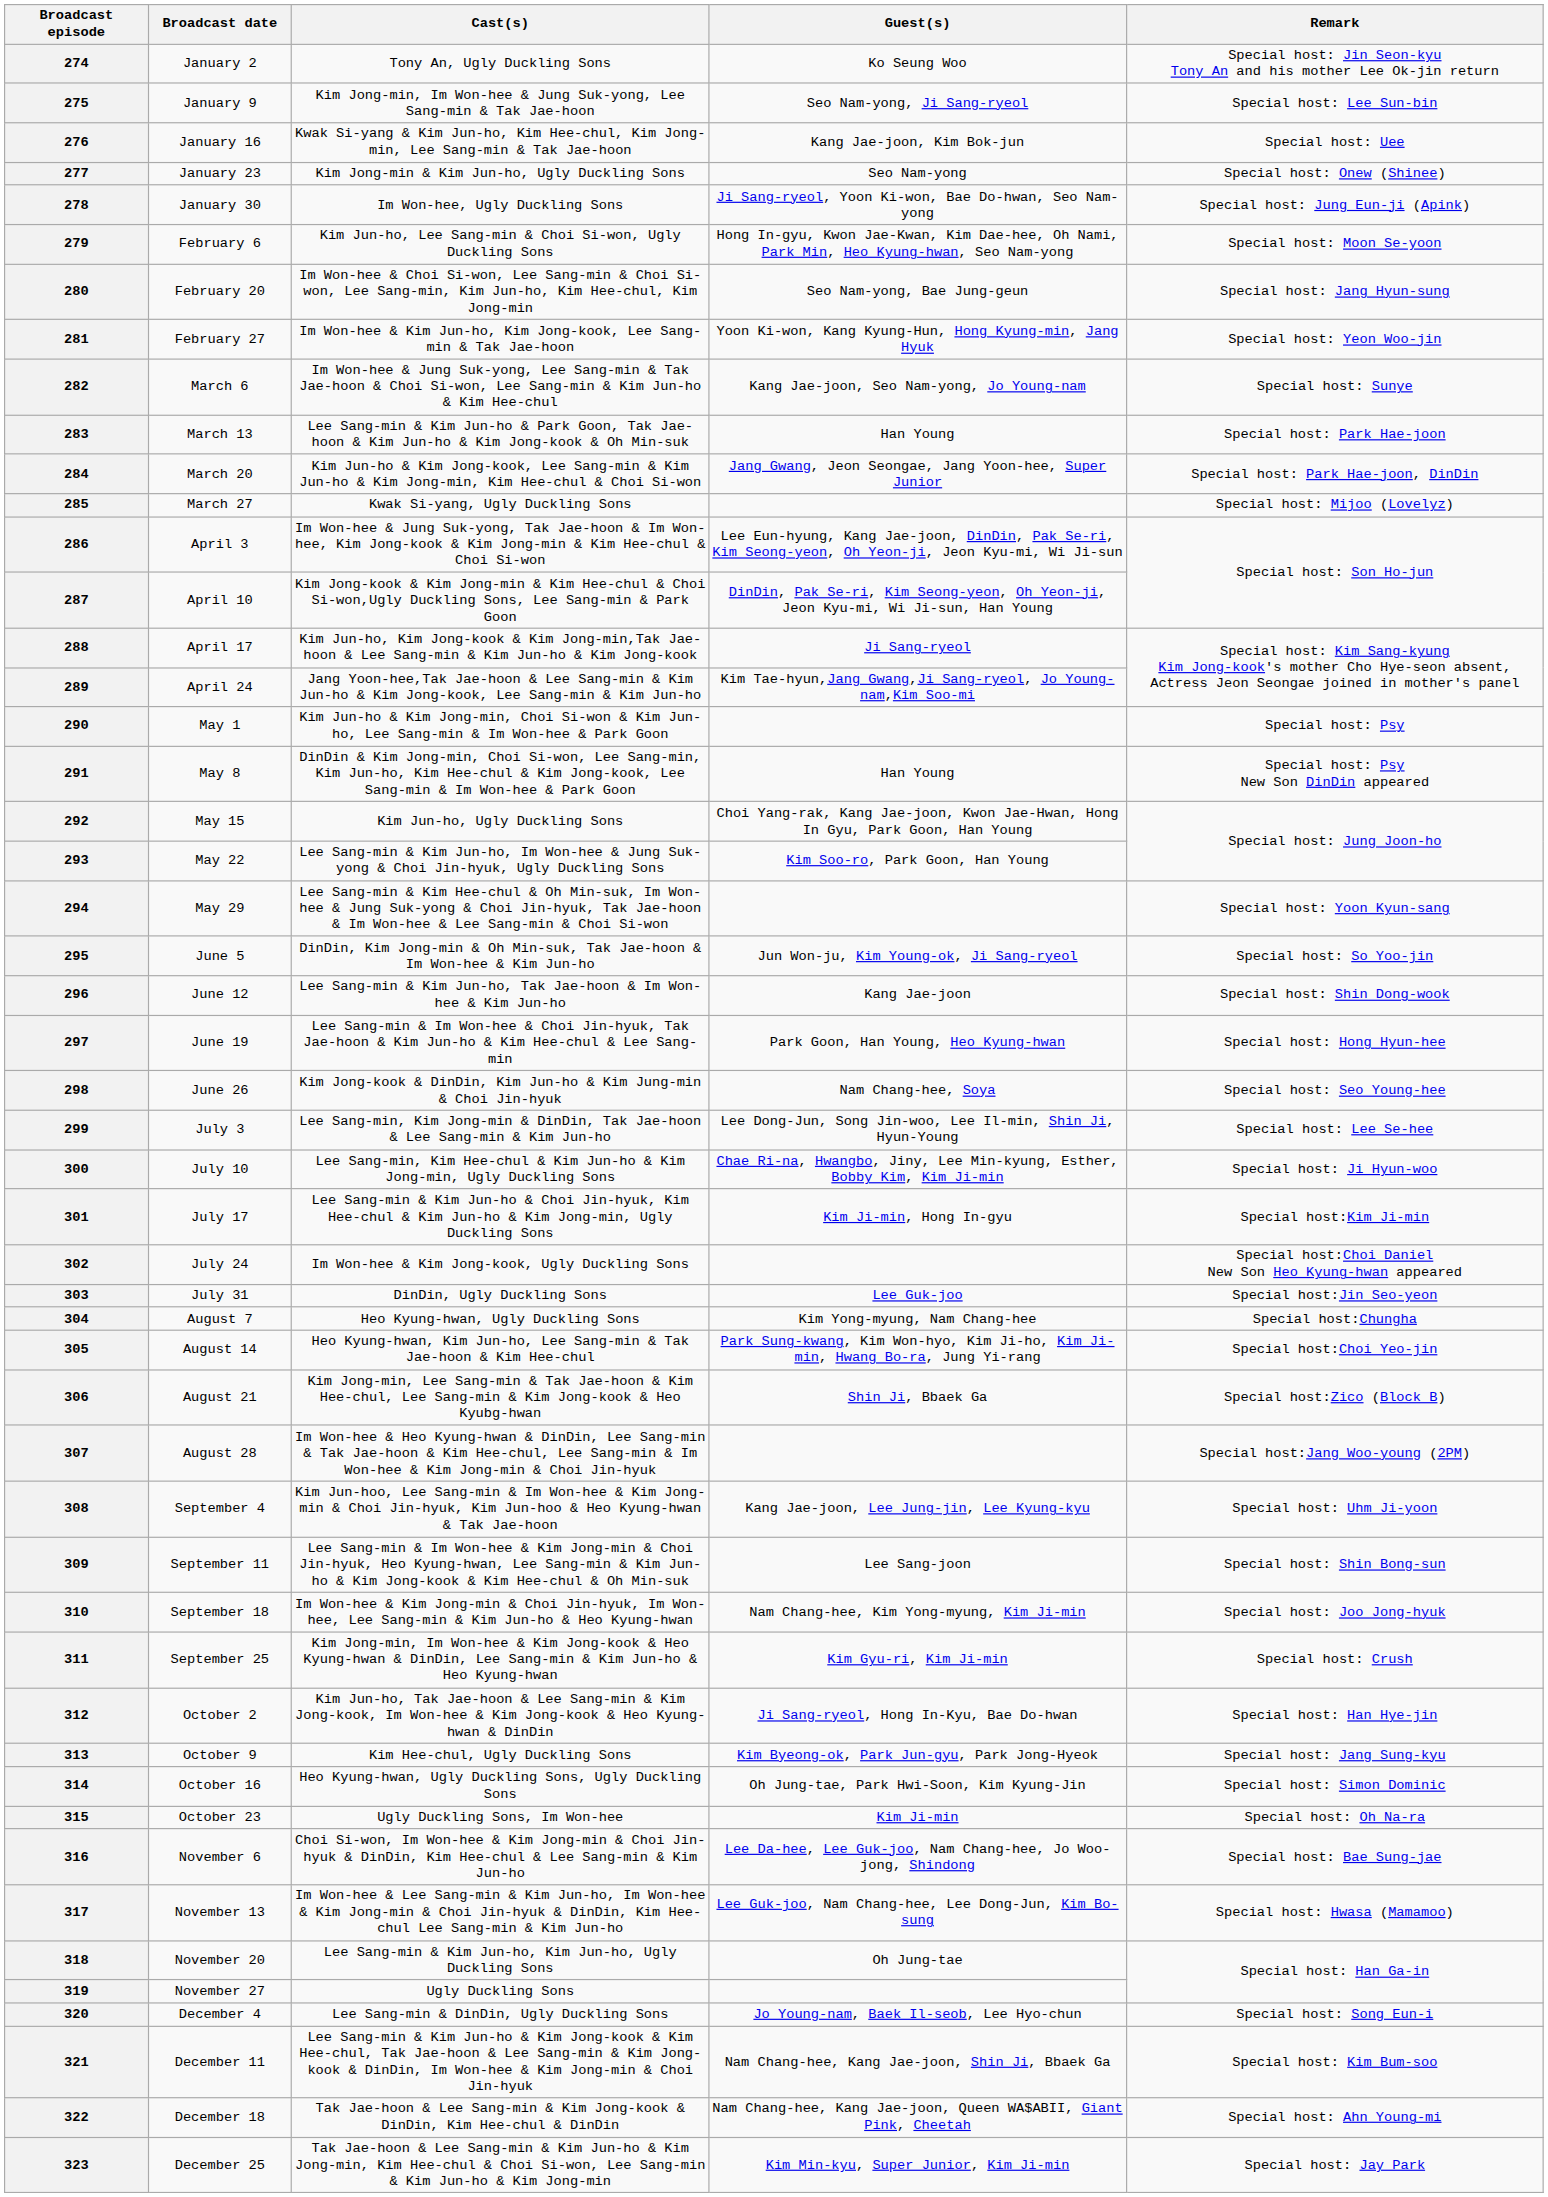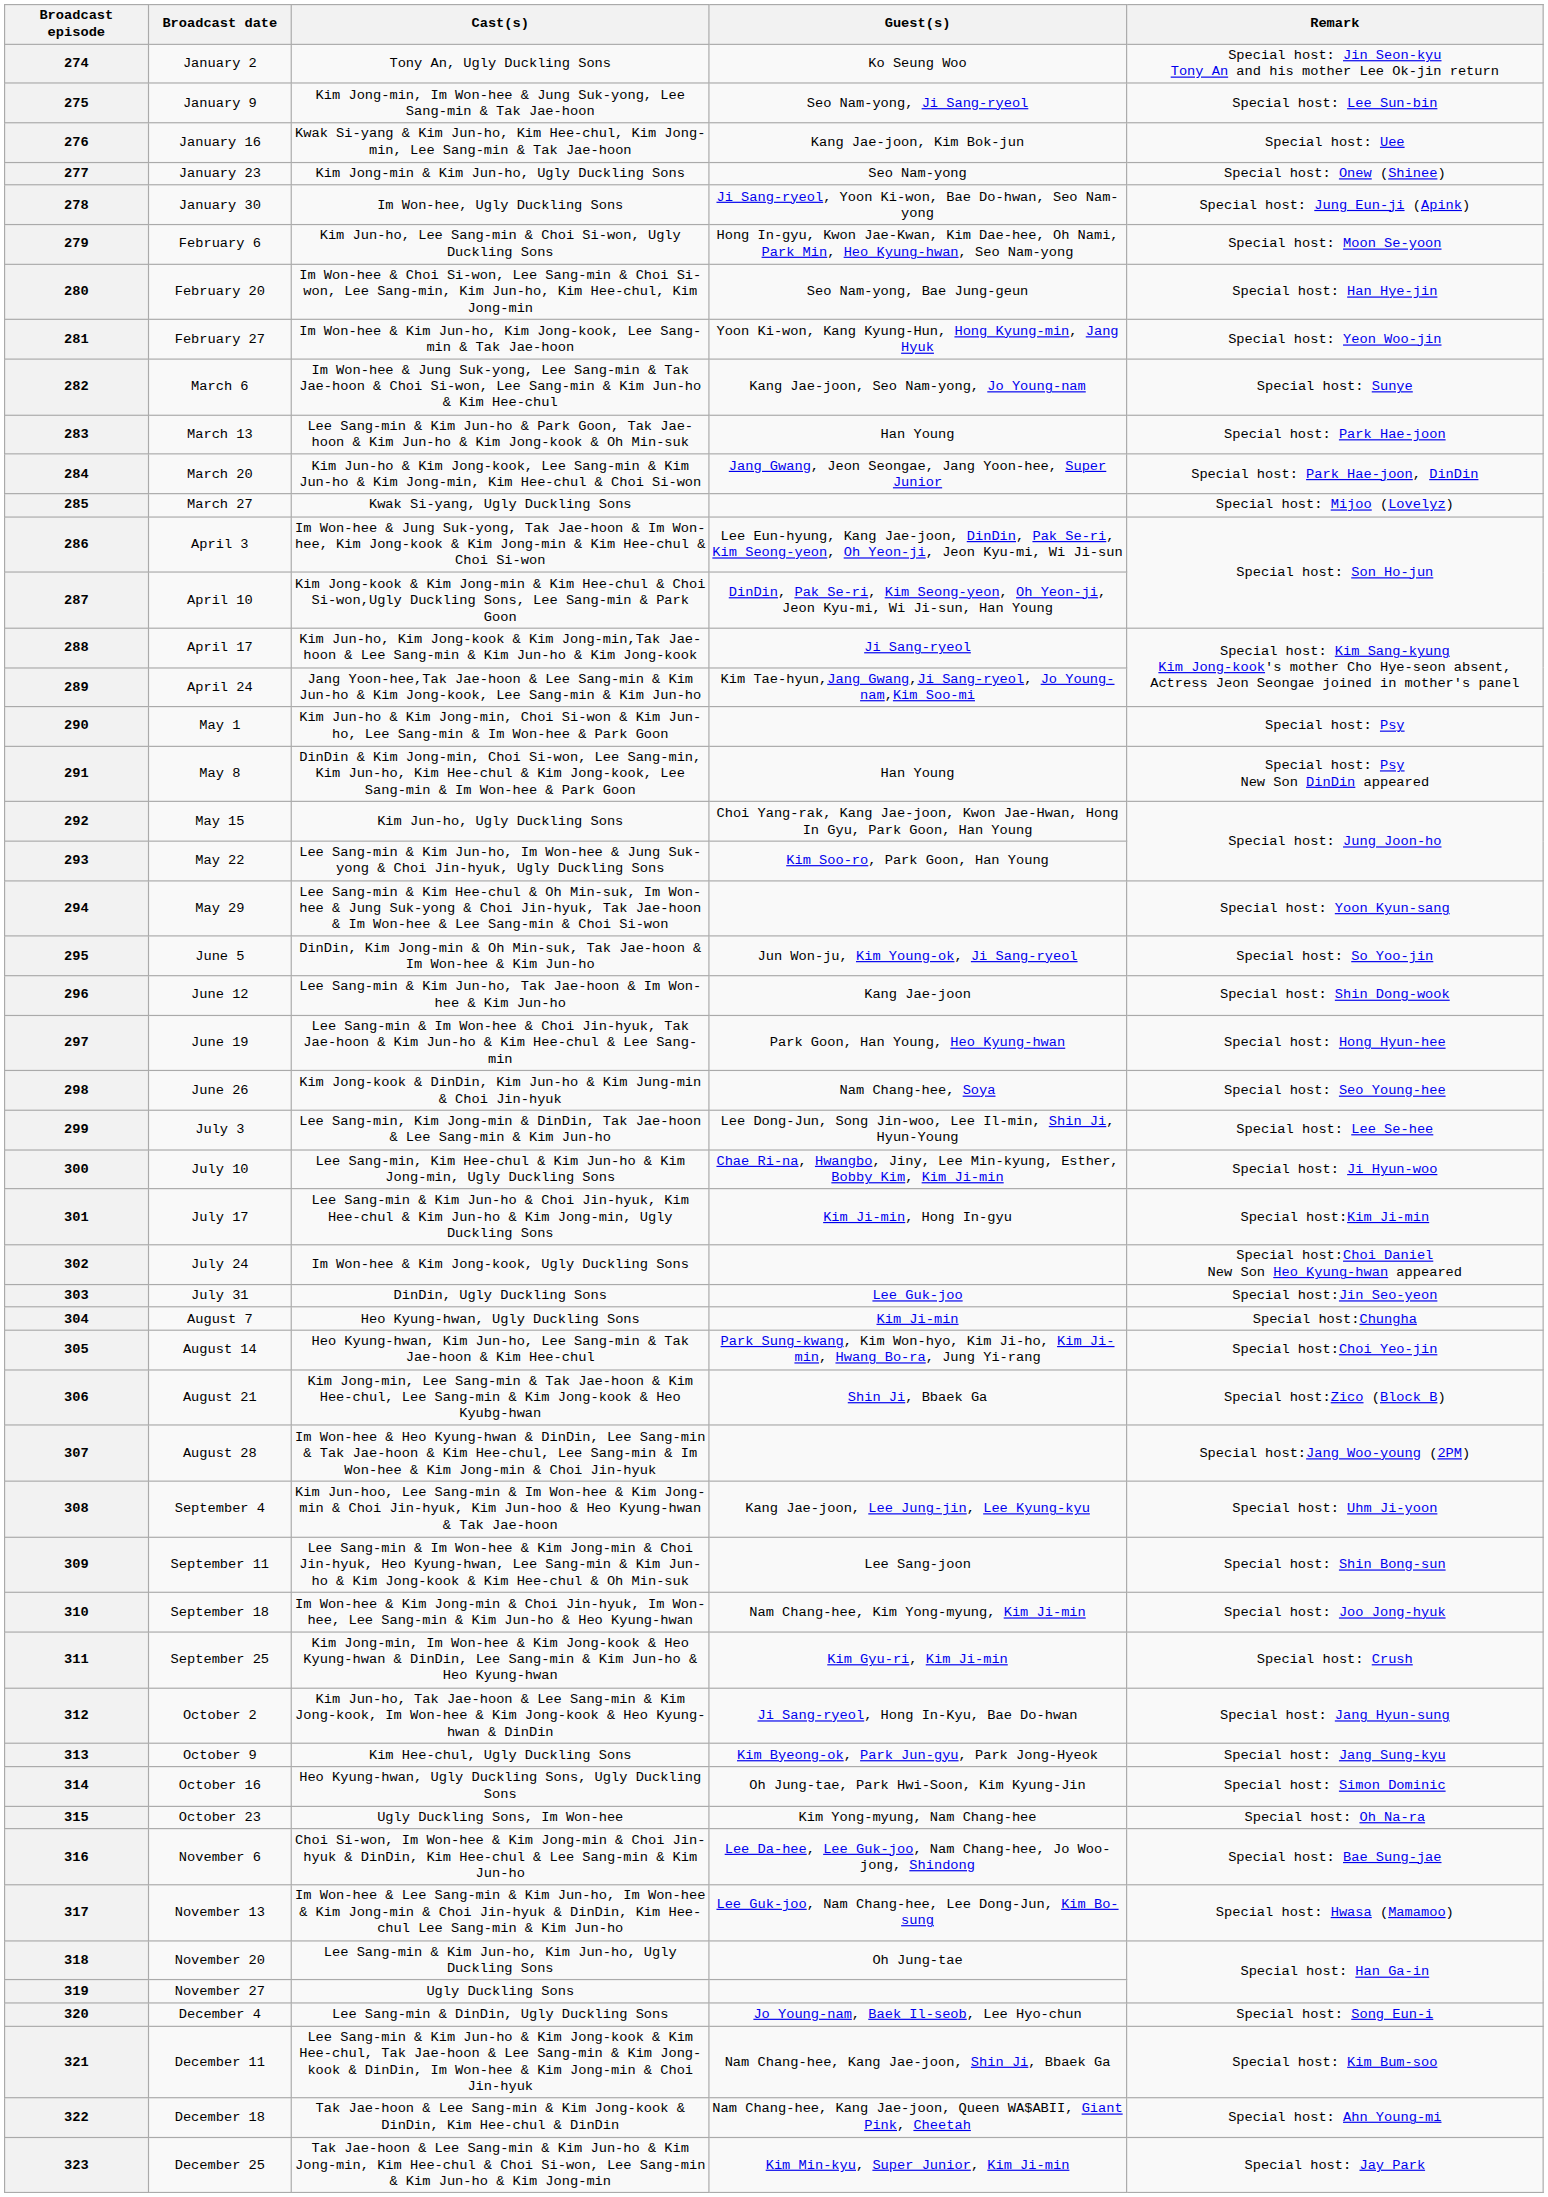280 | Remark: Special host: Jang Hyun-sung -> Special host: Han Hye-jin
304 | Guest(s): Kim Yong-myung, Nam Chang-hee -> Kim Ji-min
312 | Remark: Special host: Han Hye-jin -> Special host: Jang Hyun-sung
315 | Guest(s): Kim Ji-min -> Kim Yong-myung, Nam Chang-hee
